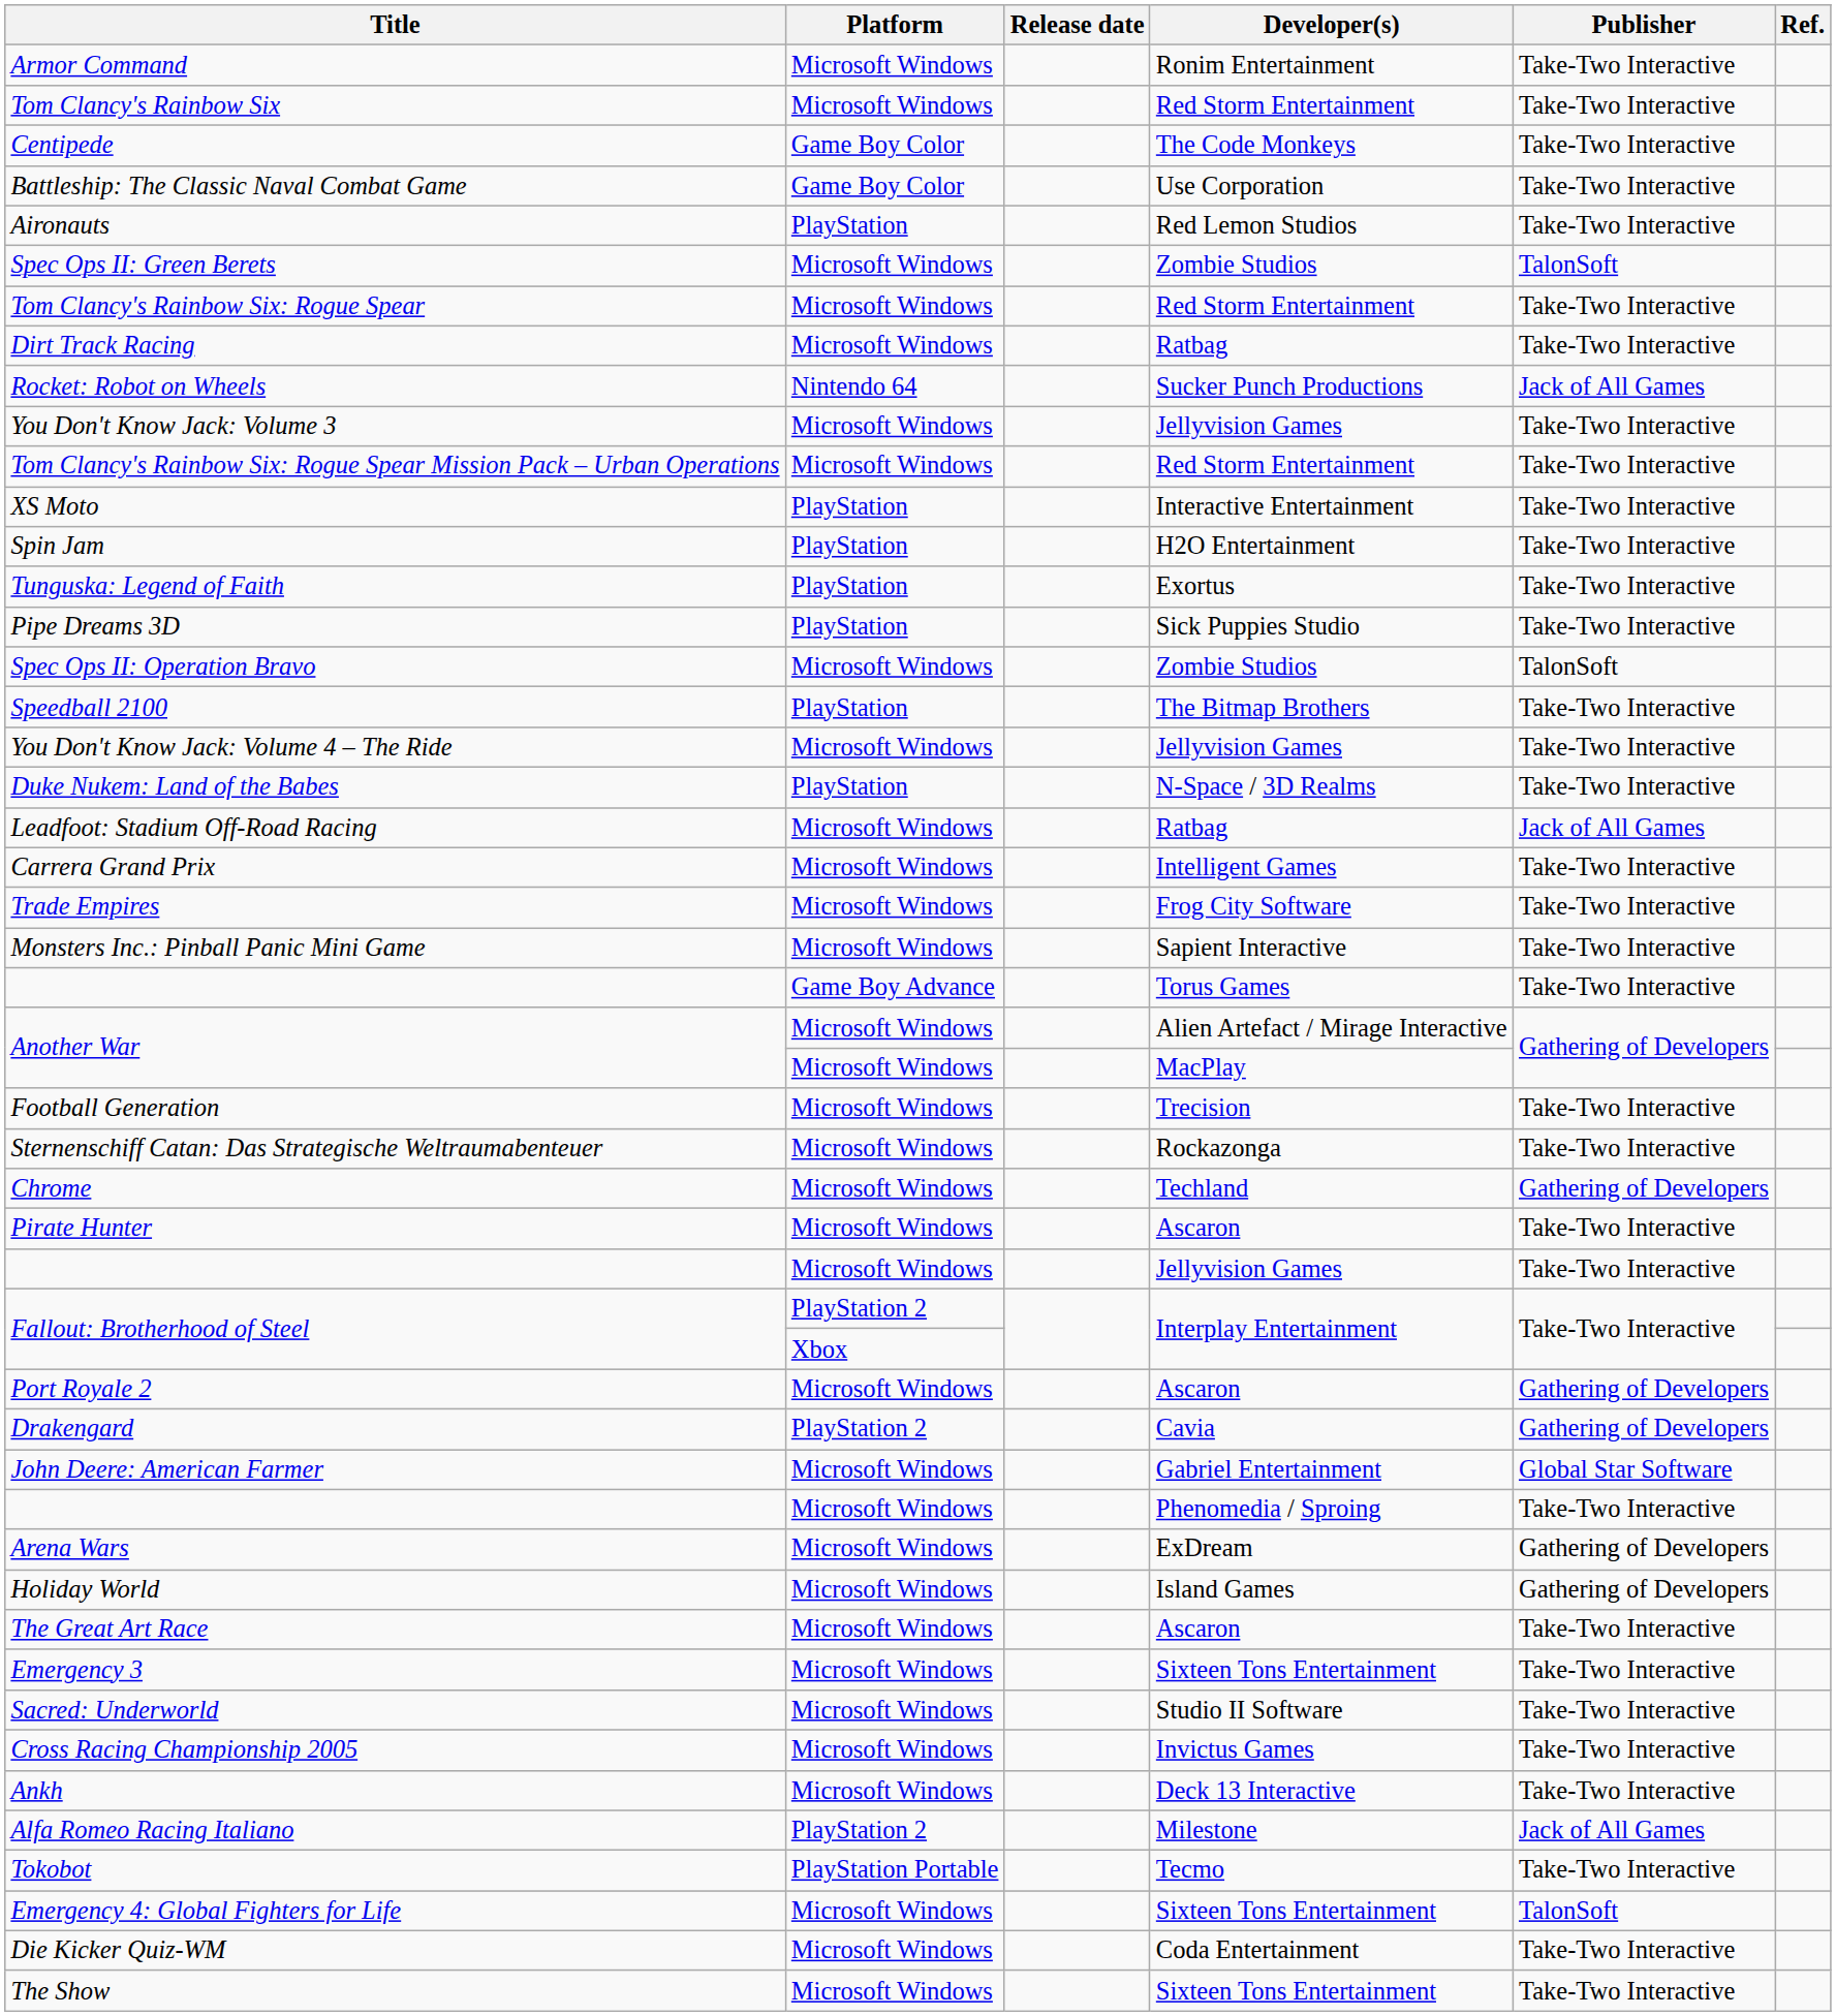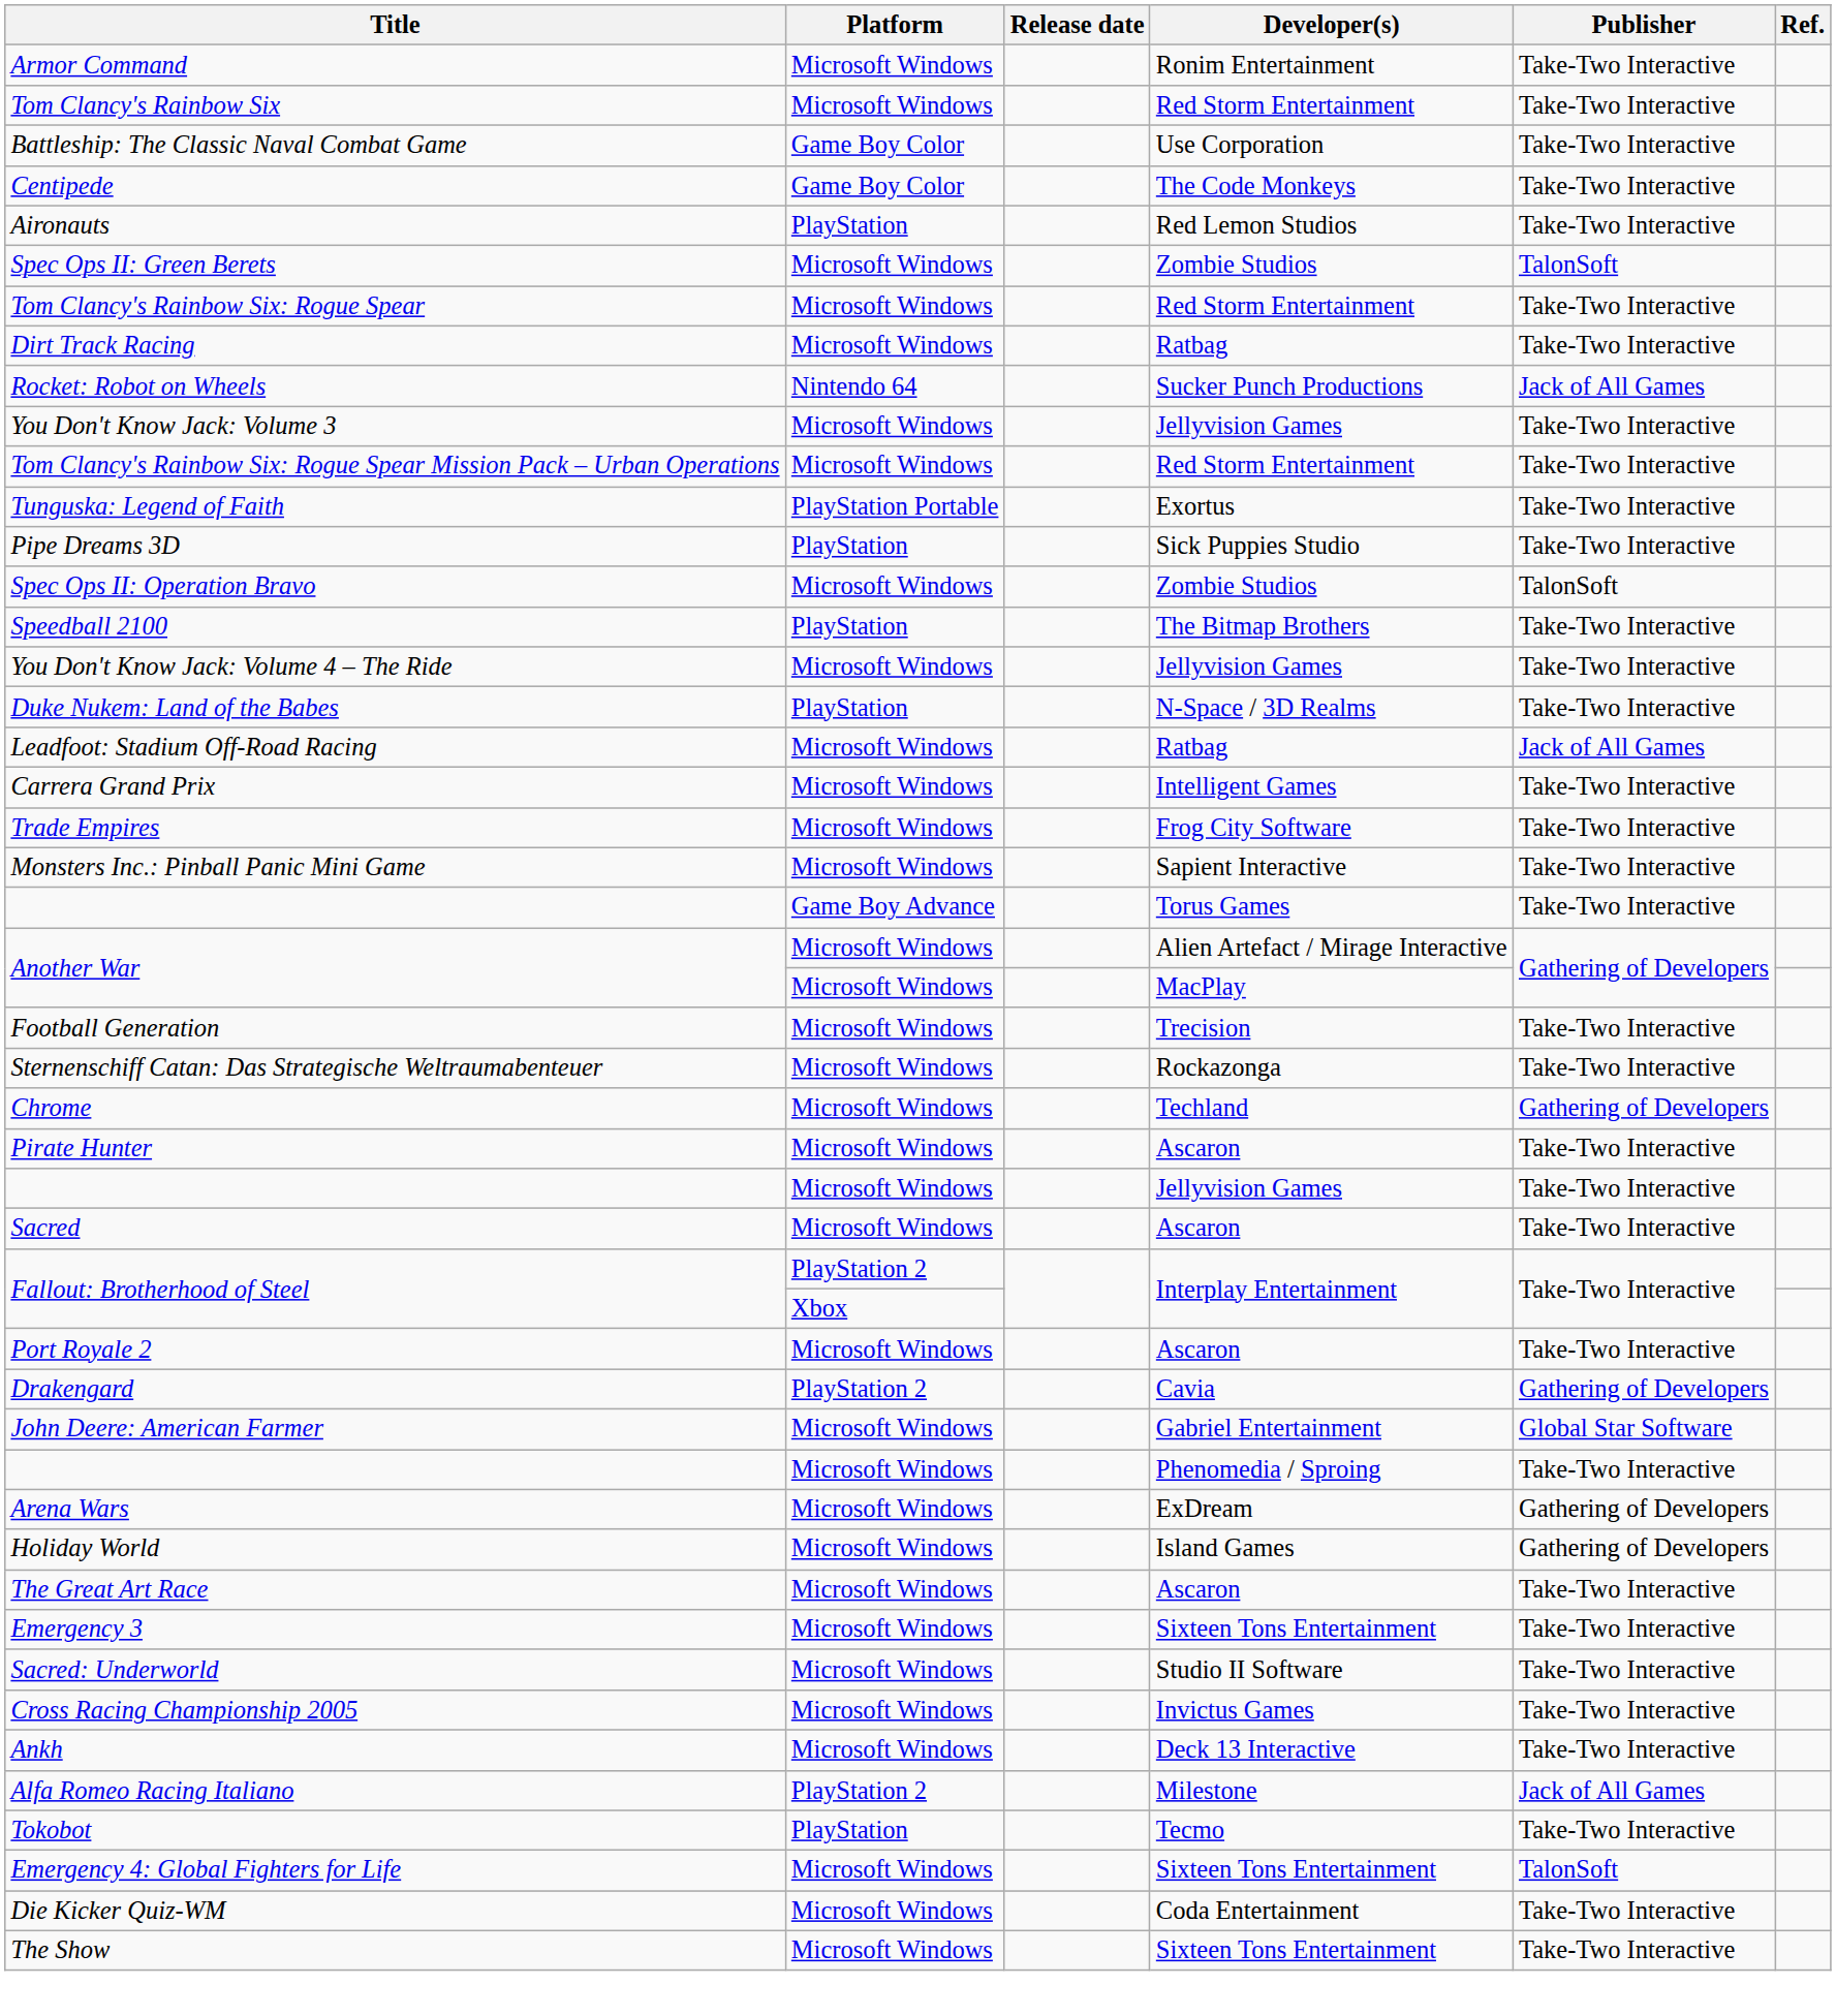rows swapped: Centipede <-> Battleship: The Classic Naval Combat Game
- row: XS Moto | PlayStation | Interactive Entertainment | Take-Two Interactive
- row: Spin Jam | PlayStation | H2O Entertainment | Take-Two Interactive
Tunguska: Legend of Faith | Platform: PlayStation -> PlayStation Portable
+ row: Sacred | Microsoft Windows | Ascaron | Take-Two Interactive
Port Royale 2 | Publisher: Gathering of Developers -> Take-Two Interactive
Tokobot | Platform: PlayStation Portable -> PlayStation
